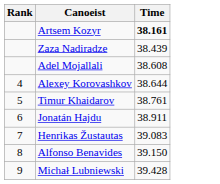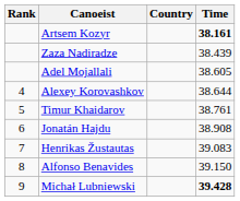+ column: Country
Adel Mojallali | Time: 38.608 -> 38.605
Jonatán Hajdu | Time: 38.911 -> 38.908
Michał Lubniewski | Time: normal -> bold
